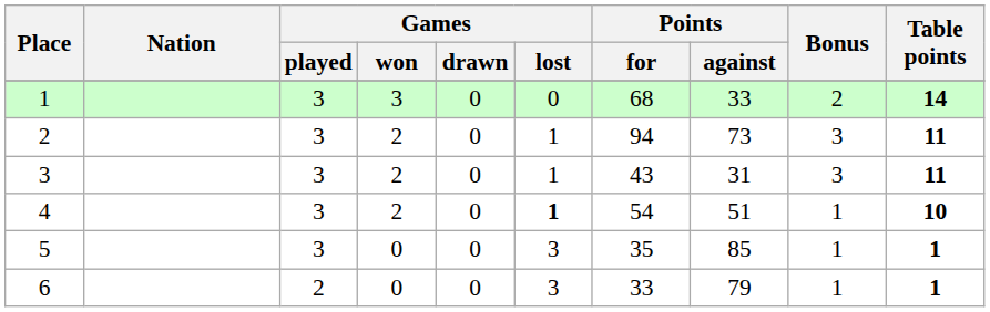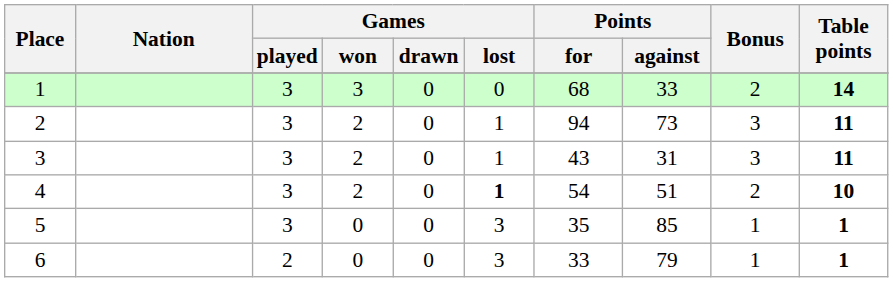4 | Bonus: 1 -> 2
